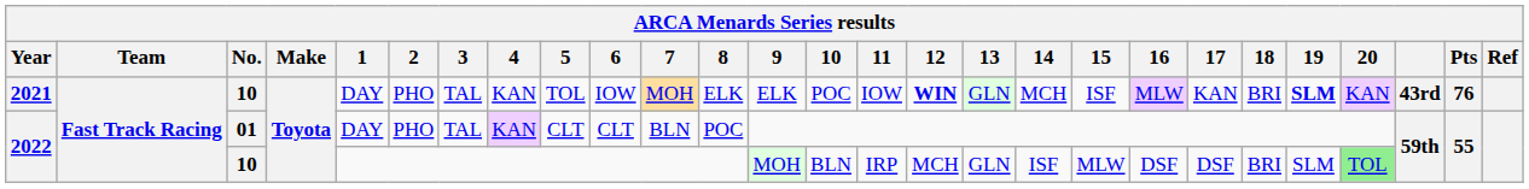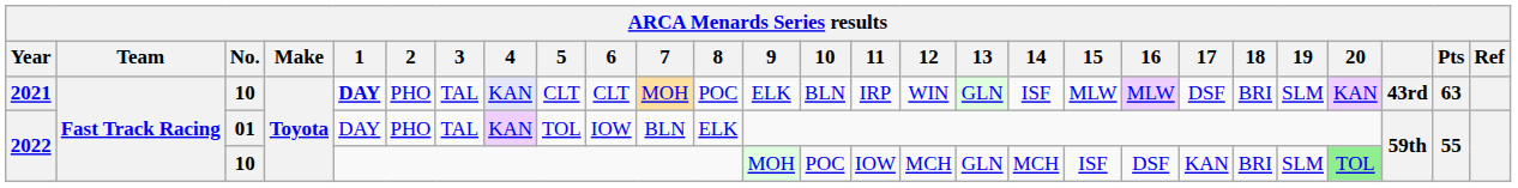2021 | 1: normal -> bold
2021 | 4: no background -> lavender background
2021 | 5: TOL -> CLT
2021 | 6: IOW -> CLT
2021 | 8: ELK -> POC
2021 | 10: POC -> BLN
2021 | 11: IOW -> IRP
2021 | 12: bold -> normal
2021 | 14: MCH -> ISF
2021 | 15: ISF -> MLW
2021 | 17: KAN -> DSF
2021 | 19: bold -> normal
2021 | Pts: 76 -> 63
2022 / 01 | 5: CLT -> TOL
2022 / 01 | 6: CLT -> IOW
2022 / 01 | 8: POC -> ELK
2022 / 10 | 10: BLN -> POC
2022 / 10 | 11: IRP -> IOW
2022 / 10 | 14: ISF -> MCH
2022 / 10 | 15: MLW -> ISF
2022 / 10 | 17: DSF -> KAN
